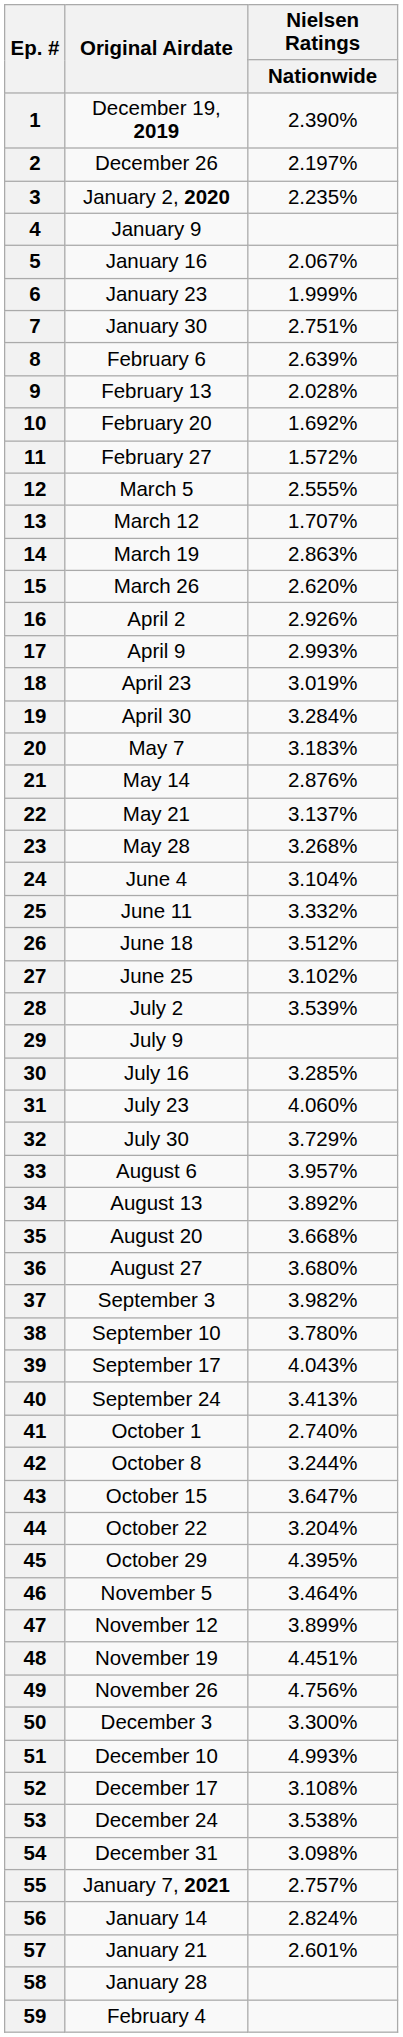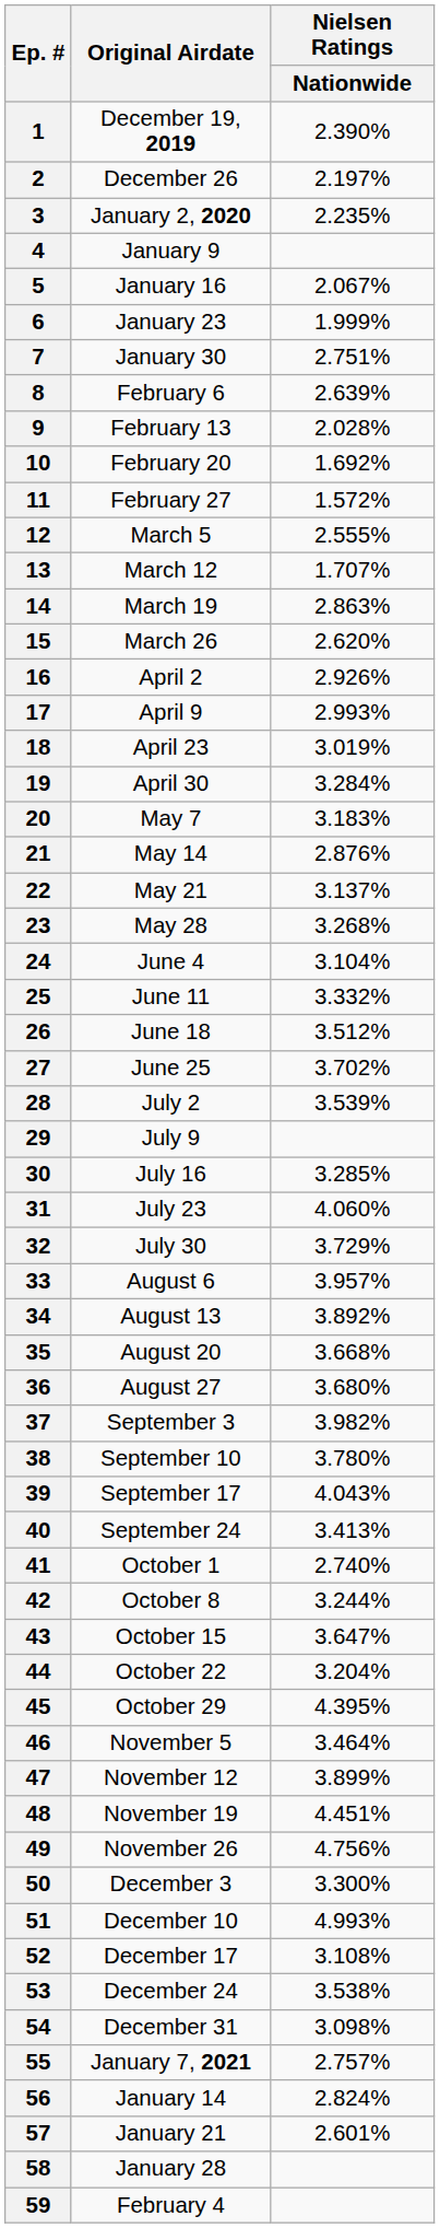27 | Nielsen Ratings / Nationwide: 3.102% -> 3.702%
